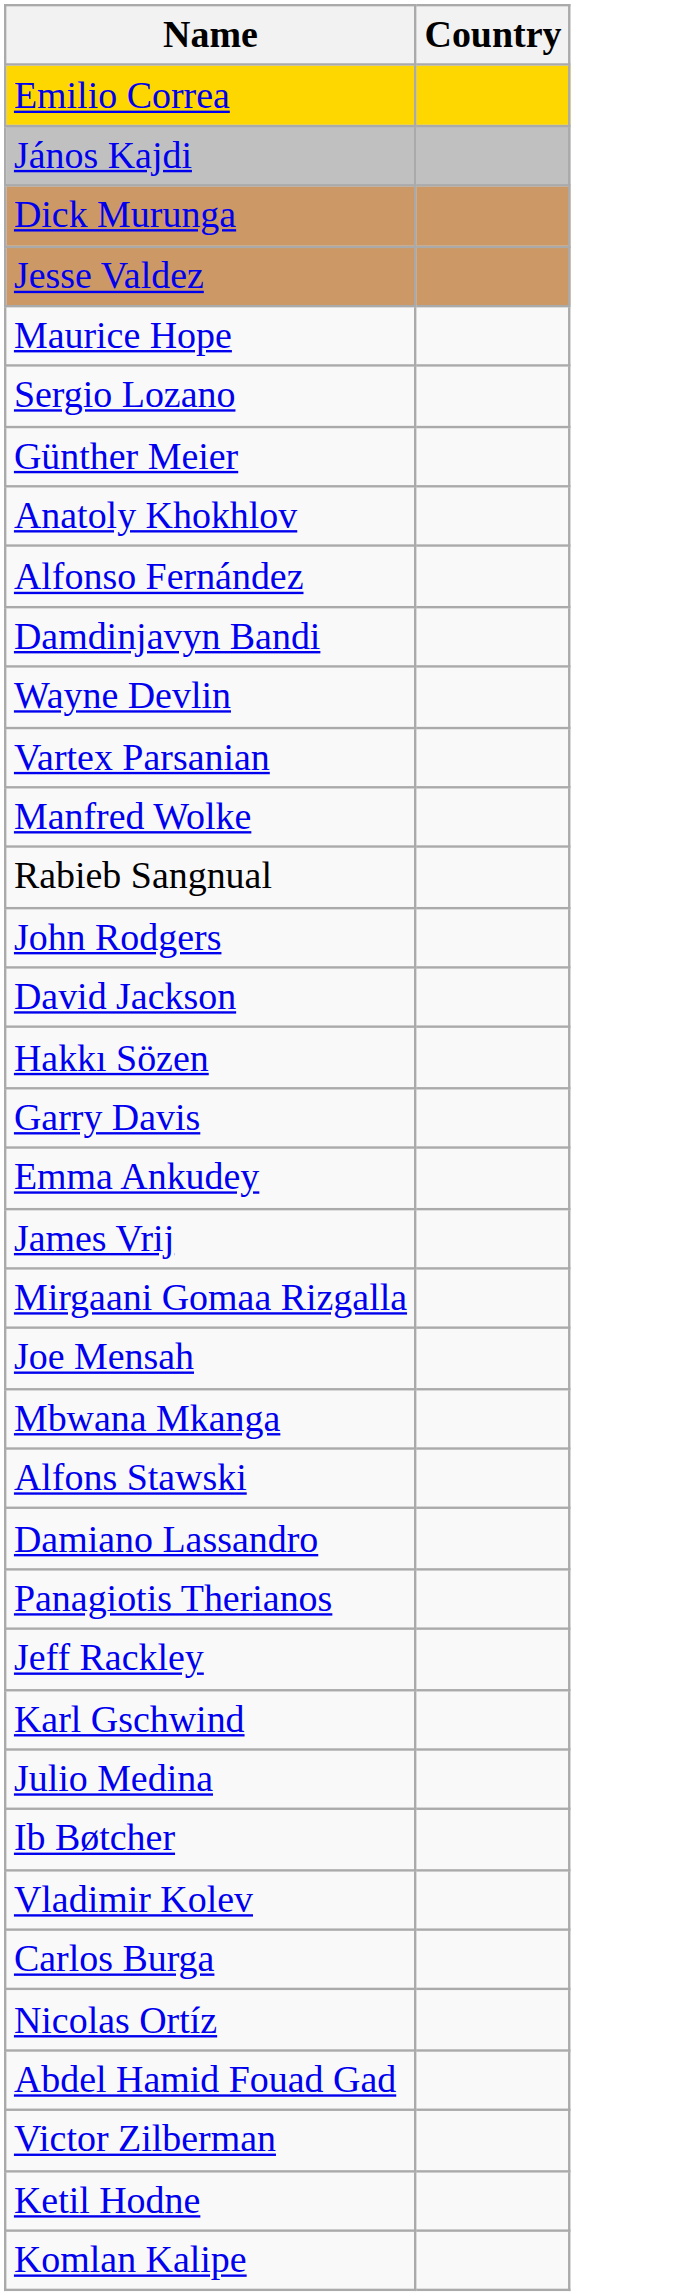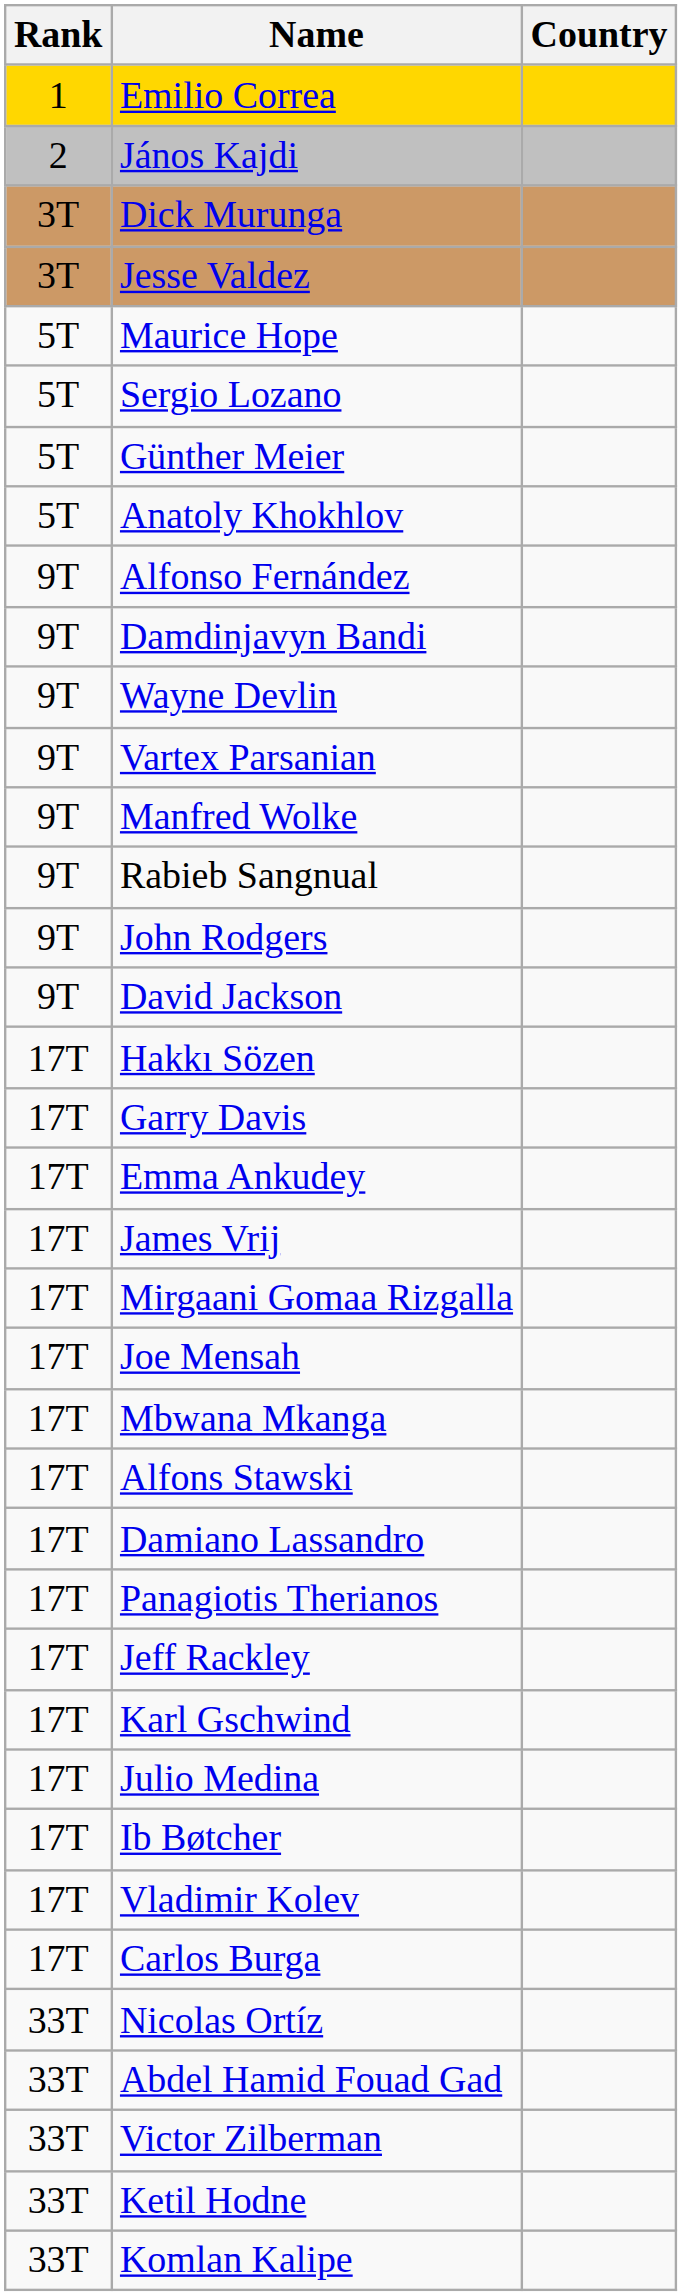+ column: Rank | 1 | 2 | 3T | 3T | 5T | 5T | 5T | 5T | 9T | 9T | 9T | 9T | 9T | 9T | 9T | 9T | 17T | 17T | 17T | 17T | 17T | 17T | 17T | 17T | 17T | 17T | 17T | 17T | 17T | 17T | 17T | 17T | 33T | 33T | 33T | 33T | 33T
